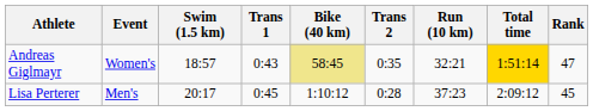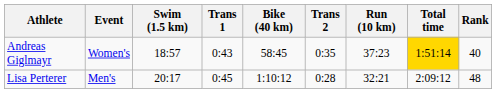Andreas Giglmayr | Bike (40 km): khaki background -> no background
Andreas Giglmayr | Run (10 km): 32:21 -> 37:23
Andreas Giglmayr | Rank: 47 -> 40
Lisa Perterer | Run (10 km): 37:23 -> 32:21
Lisa Perterer | Rank: 45 -> 48
